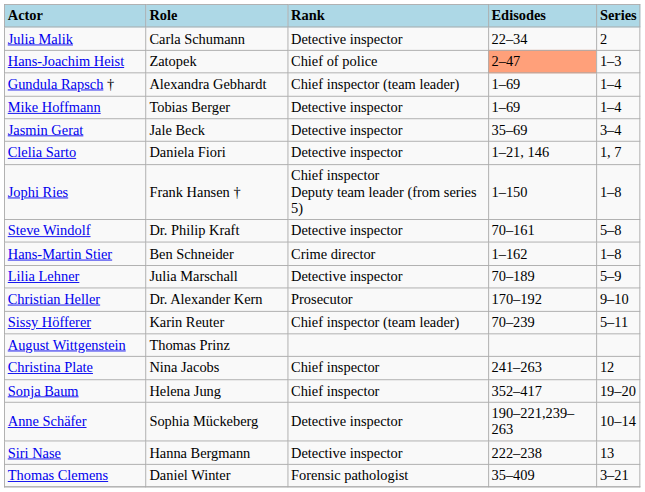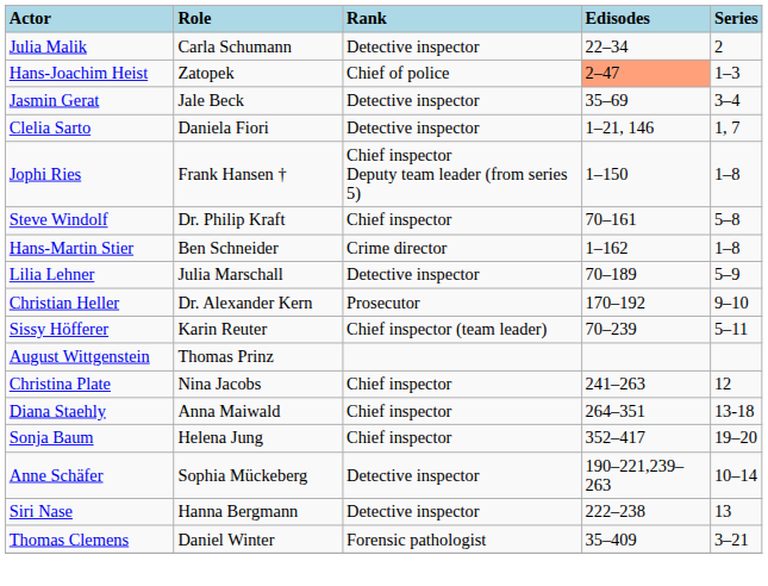- row: Gundula Rapsch † | Alexandra Gebhardt | Chief inspector (team leader) | 1–69 | 1–4
- row: Mike Hoffmann | Tobias Berger | Detective inspector | 1–69 | 1–4
Steve Windolf | Rank: Detective inspector -> Chief inspector
+ row: Diana Staehly | Anna Maiwald | Chief inspector | 264–351 | 13-18
